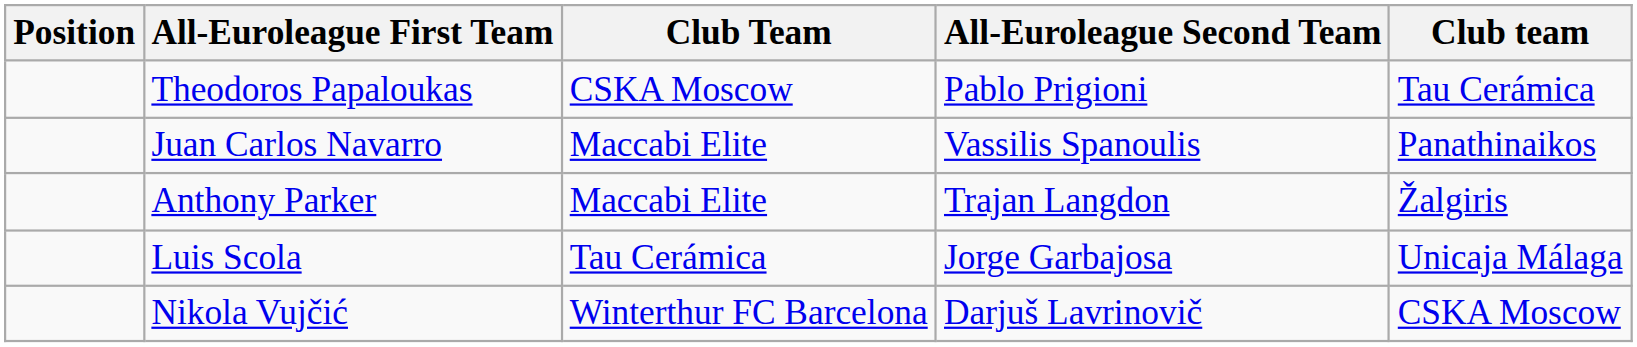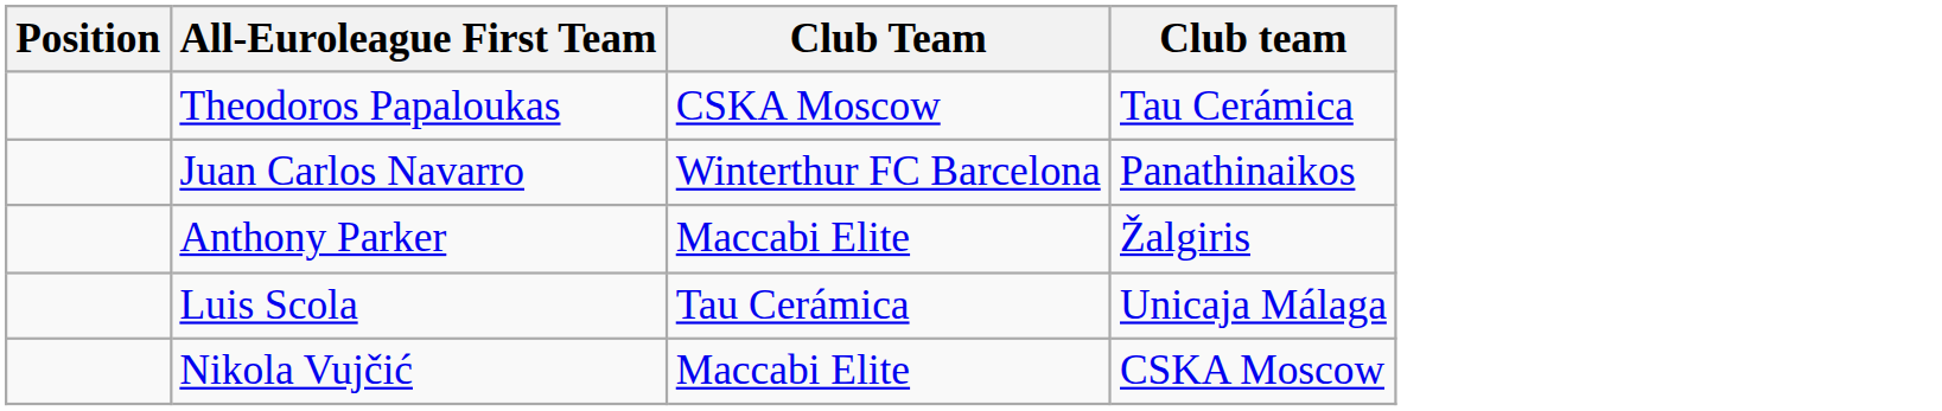- column: All-Euroleague Second Team | Pablo Prigioni | Vassilis Spanoulis | Trajan Langdon | Jorge Garbajosa | Darjuš Lavrinovič
Juan Carlos Navarro | Club Team: Maccabi Elite -> Winterthur FC Barcelona
Nikola Vujčić | Club Team: Winterthur FC Barcelona -> Maccabi Elite
